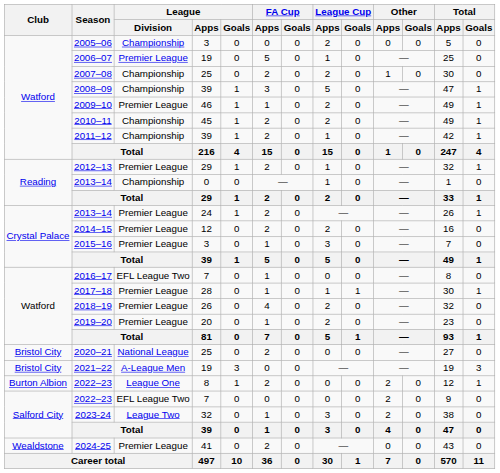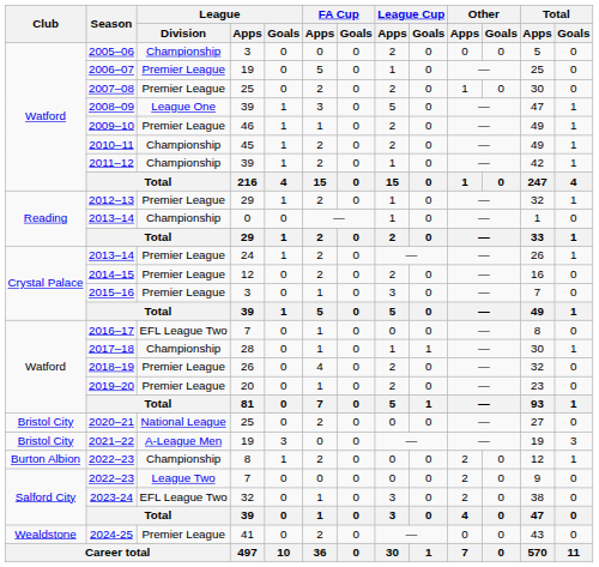2007–08 | League / Division: Championship -> Premier League
2008–09 | League / Division: Championship -> League One
2017–18 | League / Division: Premier League -> Championship
2022–23 / 8 | League / Division: League One -> Championship
2022–23 / 7 | League / Division: EFL League Two -> League Two
2023-24 | League / Division: League Two -> EFL League Two
